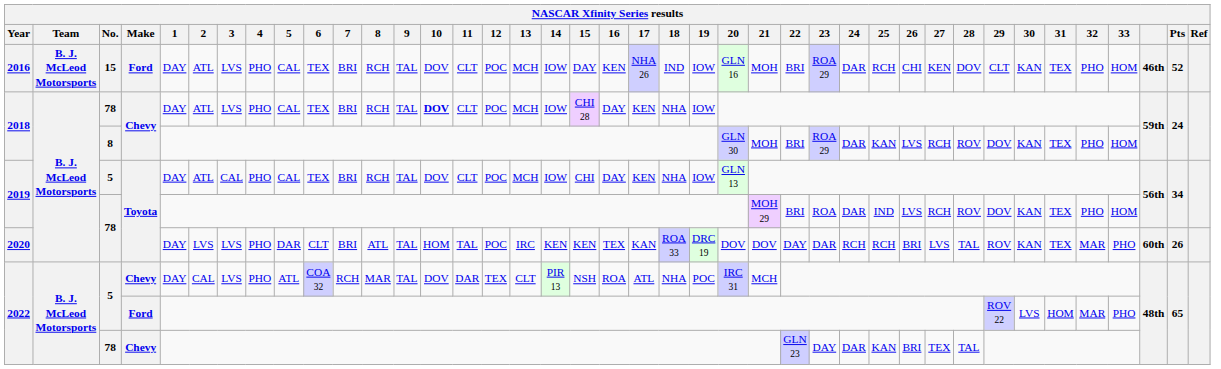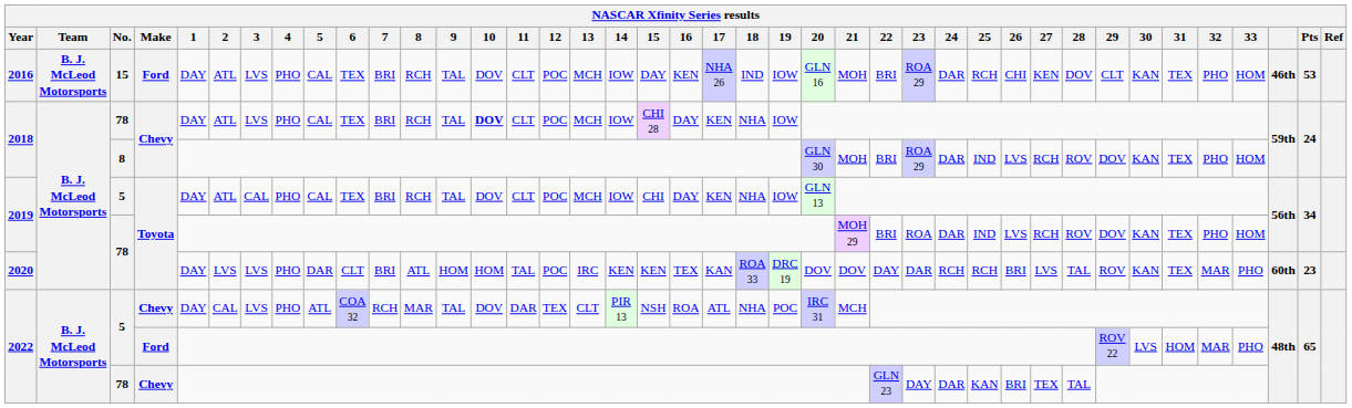2016 | Pts: 52 -> 53
2018 / 8 | 25: KAN -> IND
2020 | 9: TAL -> HOM
2020 | Pts: 26 -> 23
